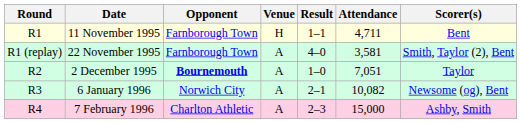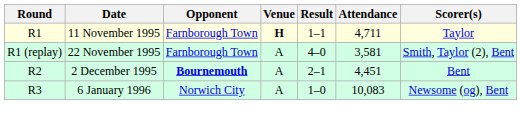11 November 1995 | Venue: normal -> bold
11 November 1995 | Scorer(s): Bent -> Taylor
2 December 1995 | Result: 1–0 -> 2–1
2 December 1995 | Attendance: 7,051 -> 4,451
2 December 1995 | Scorer(s): Taylor -> Bent
6 January 1996 | Result: 2–1 -> 1–0
6 January 1996 | Attendance: 10,082 -> 10,083
- row: R4 | 7 February 1996 | Charlton Athletic | A | 2–3 | 15,000 | Ashby, Smith
